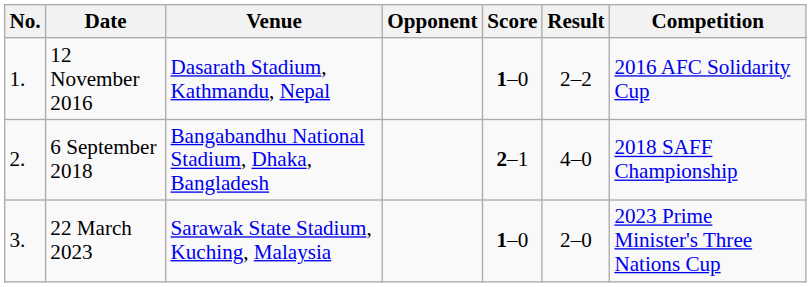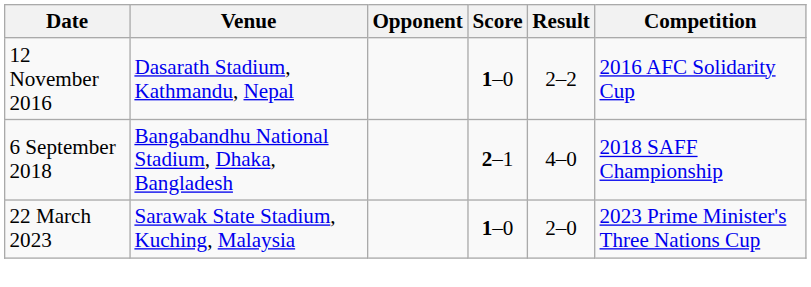- column: No. | 1. | 2. | 3.
